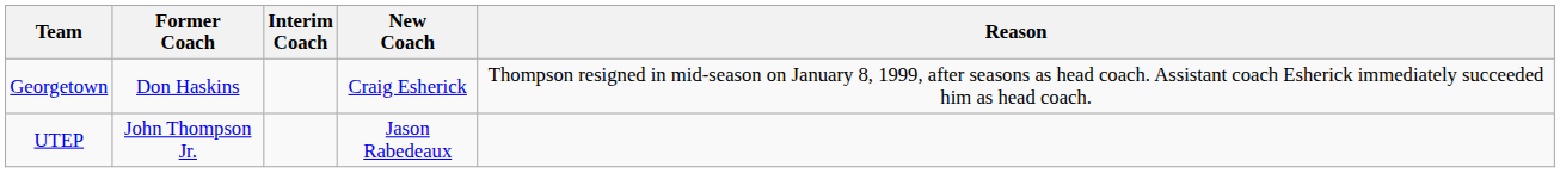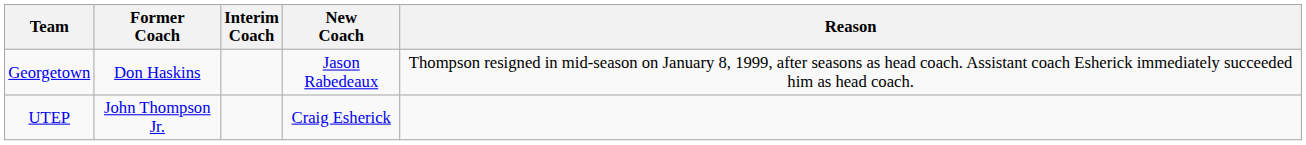Georgetown | New Coach: Craig Esherick -> Jason Rabedeaux
UTEP | New Coach: Jason Rabedeaux -> Craig Esherick
